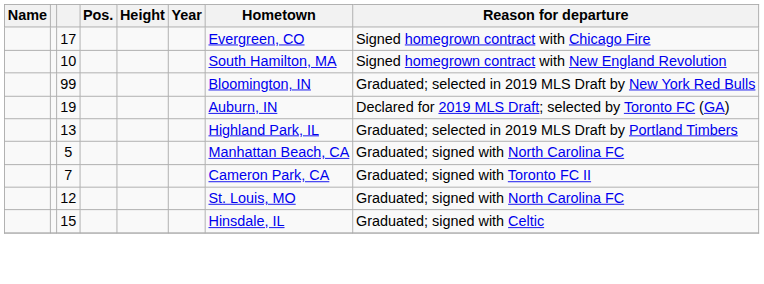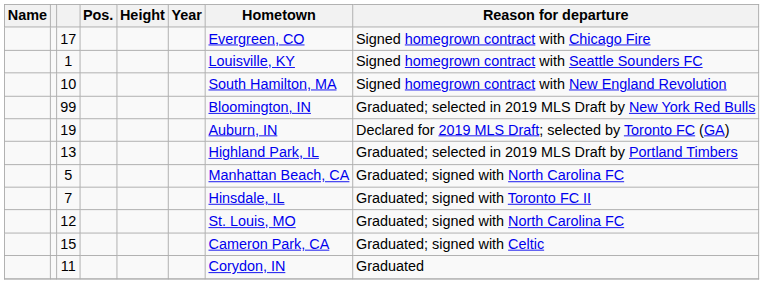+ row: 1 | Louisville, KY | Signed homegrown contract with Seattle Sounders FC
7 | Hometown: Cameron Park, CA -> Hinsdale, IL
15 | Hometown: Hinsdale, IL -> Cameron Park, CA
+ row: 11 | Corydon, IN | Graduated
